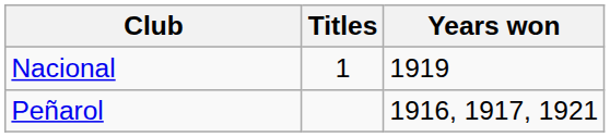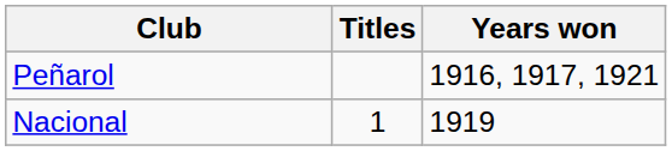rows swapped: Peñarol <-> Nacional
